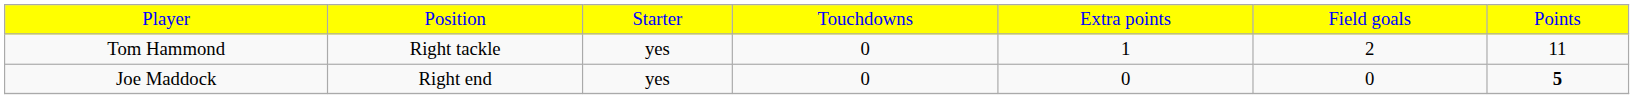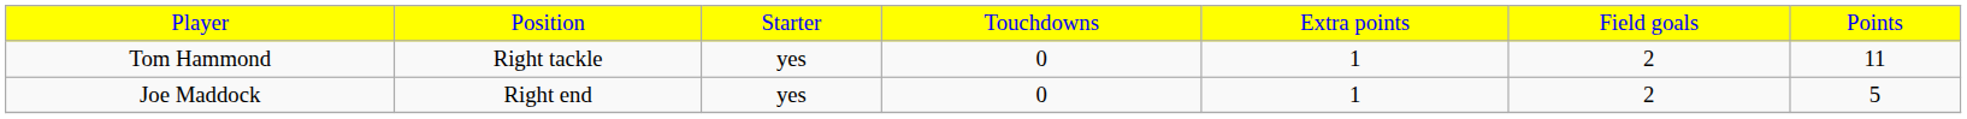Joe Maddock | column 5: 0 -> 1
Joe Maddock | column 6: 0 -> 2
Joe Maddock | column 7: bold -> normal
